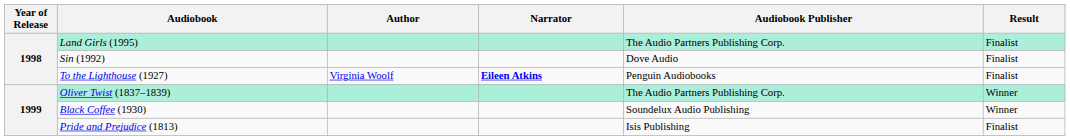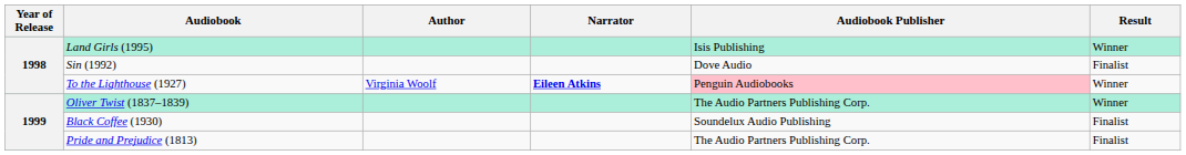Land Girls (1995) | Audiobook Publisher: The Audio Partners Publishing Corp. -> Isis Publishing
Land Girls (1995) | Result: Finalist -> Winner
To the Lighthouse (1927) | Audiobook Publisher: no background -> pink background
To the Lighthouse (1927) | Result: Finalist -> Winner
Black Coffee (1930) | Result: Winner -> Finalist
Pride and Prejudice (1813) | Audiobook Publisher: Isis Publishing -> The Audio Partners Publishing Corp.
